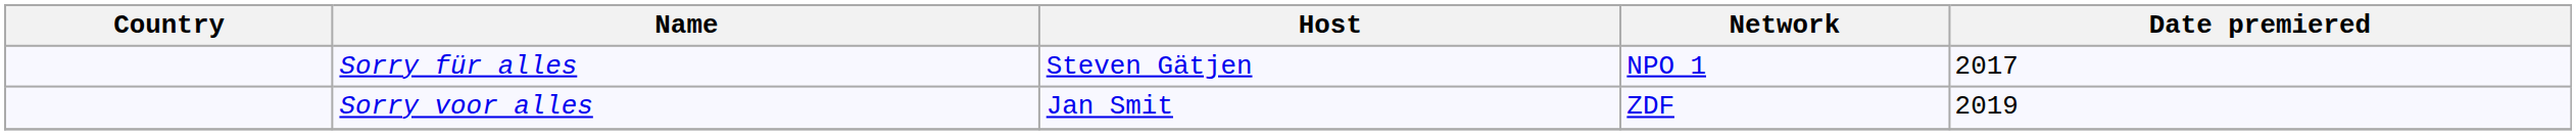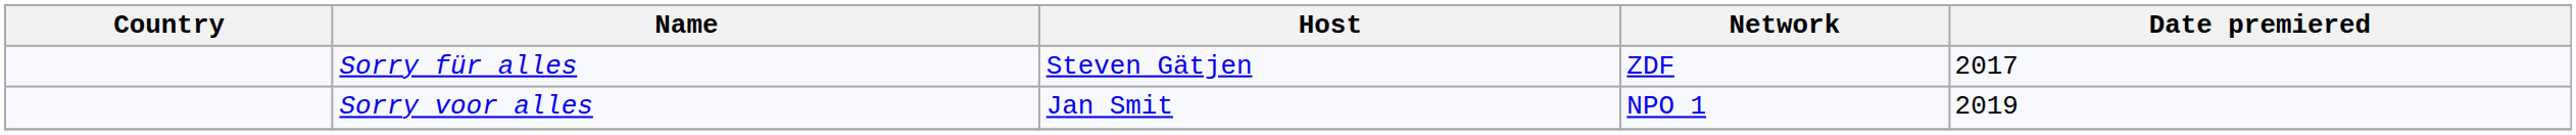Sorry für alles | Network: NPO 1 -> ZDF
Sorry voor alles | Network: ZDF -> NPO 1
